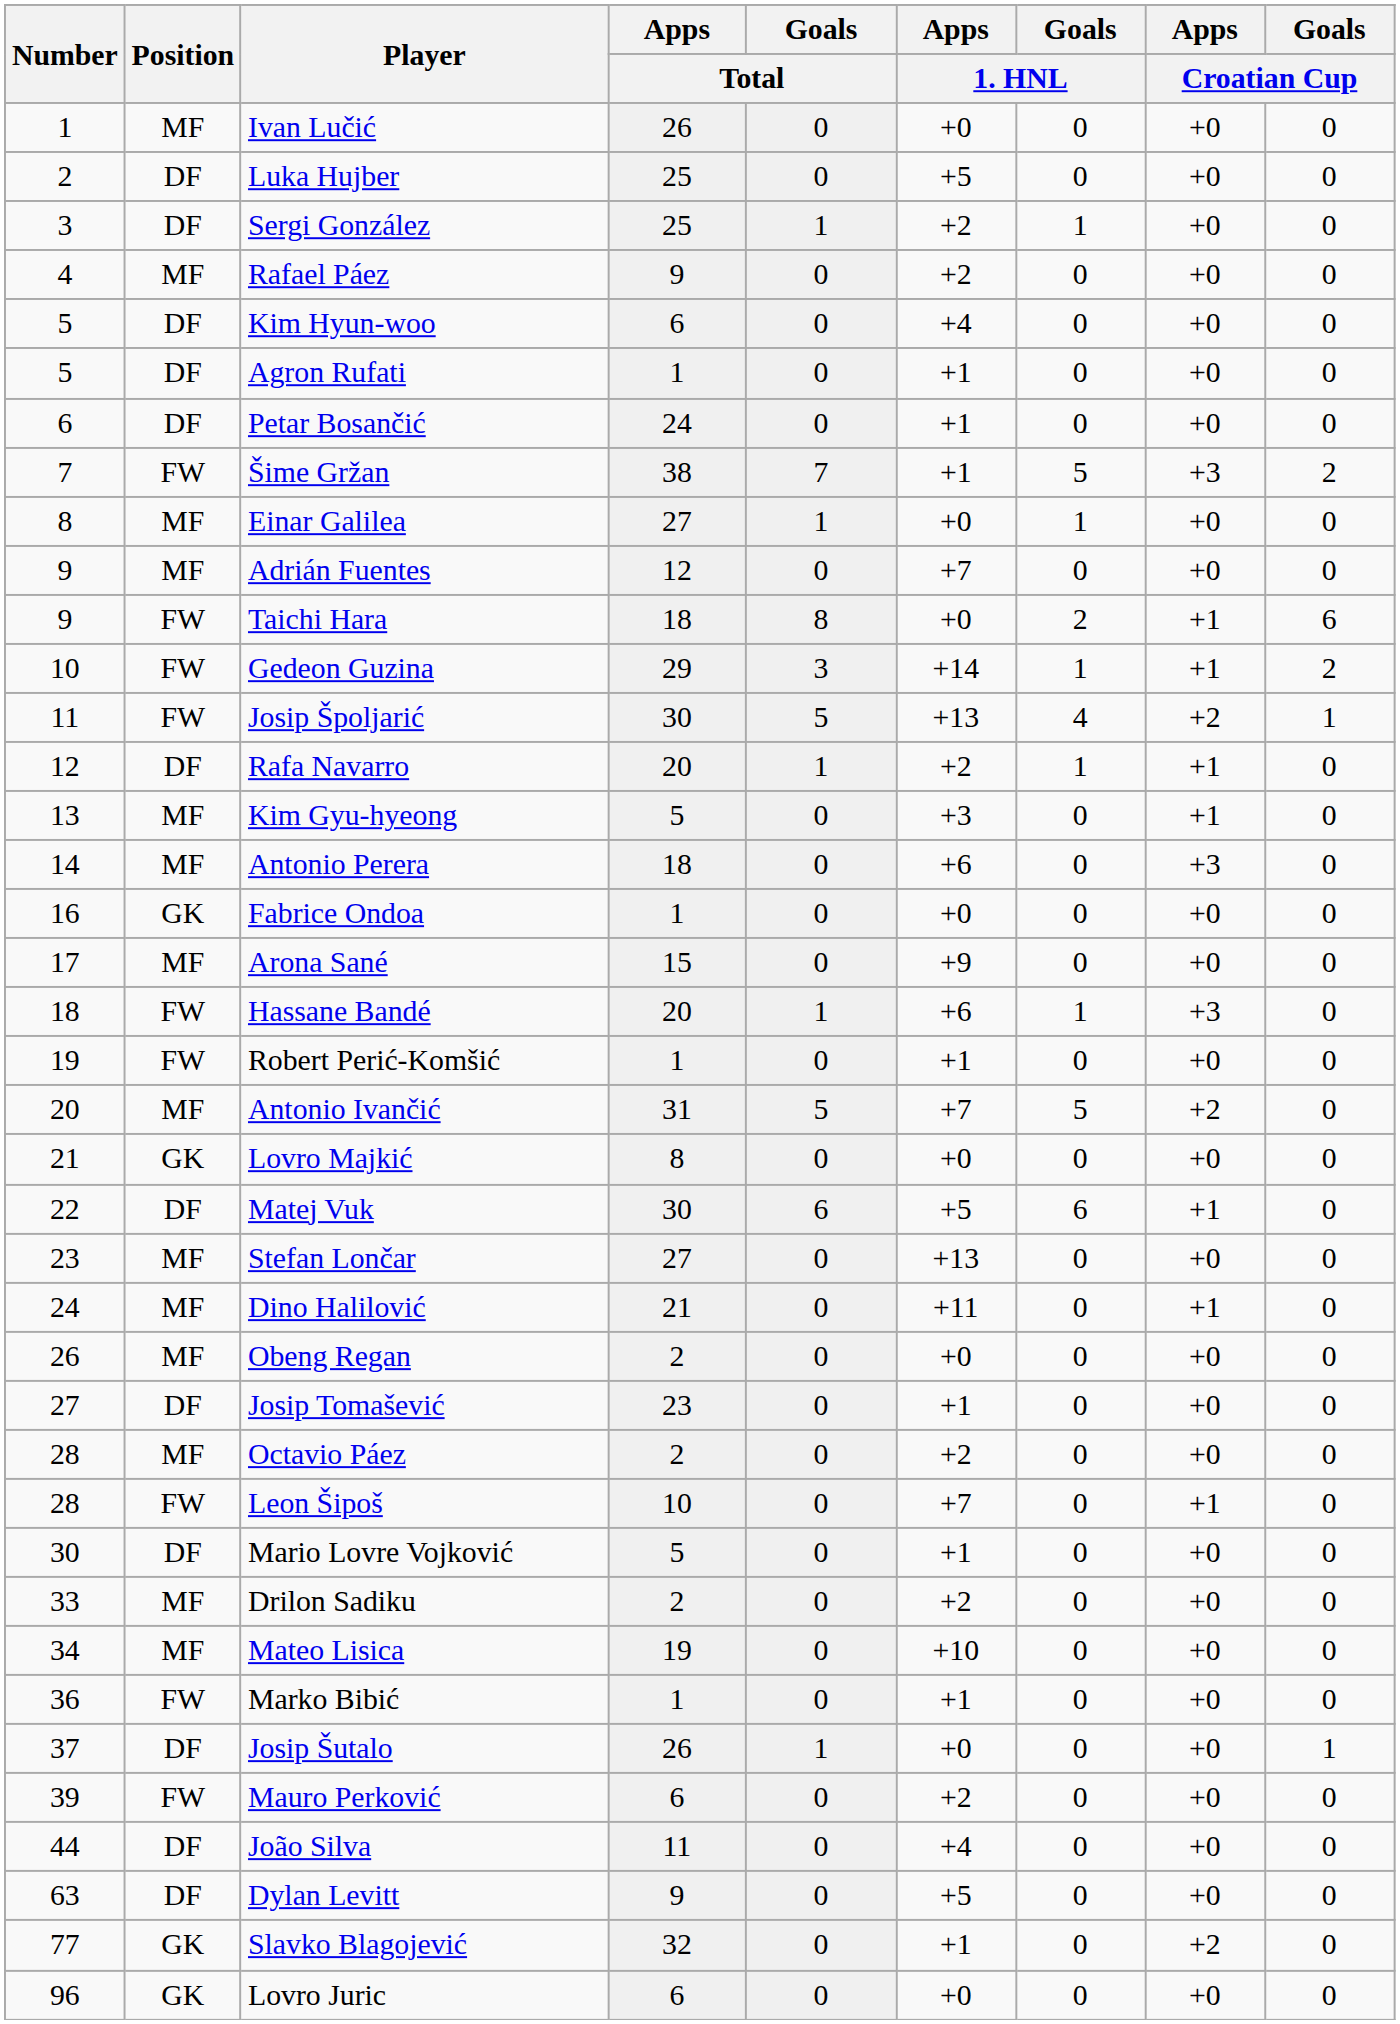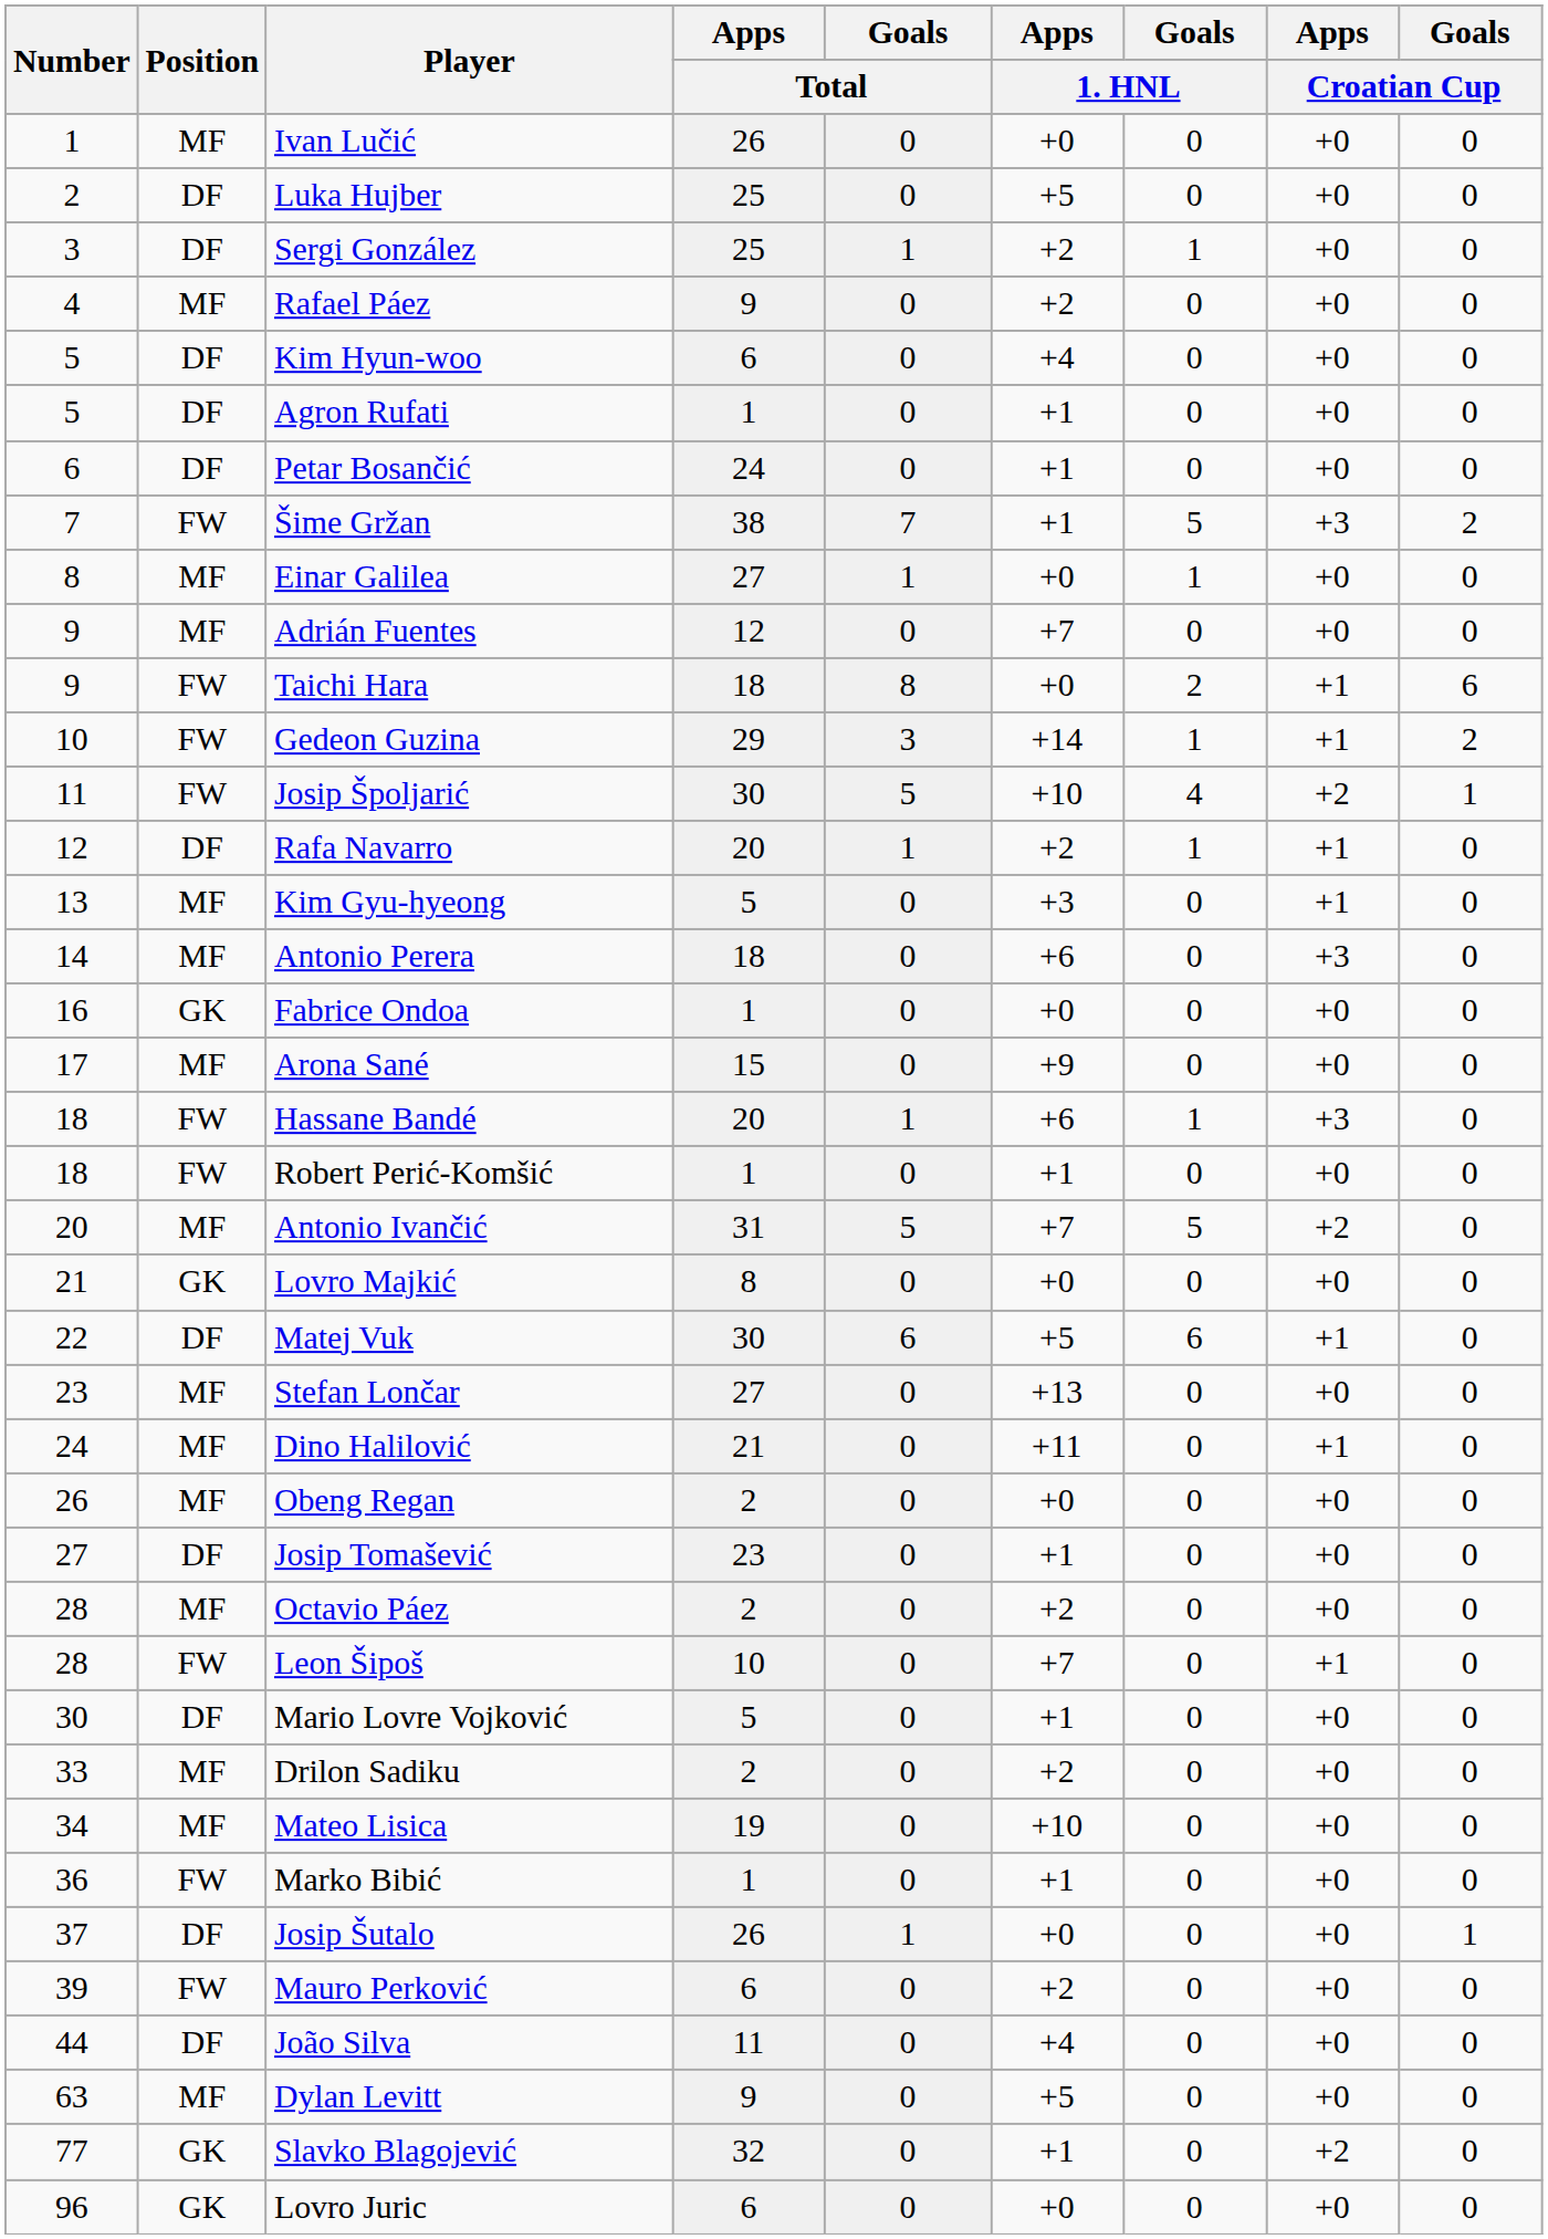Josip Špoljarić | Apps / 1. HNL: +13 -> +10
Robert Perić-Komšić | Number: 19 -> 18
Dylan Levitt | Position: DF -> MF
